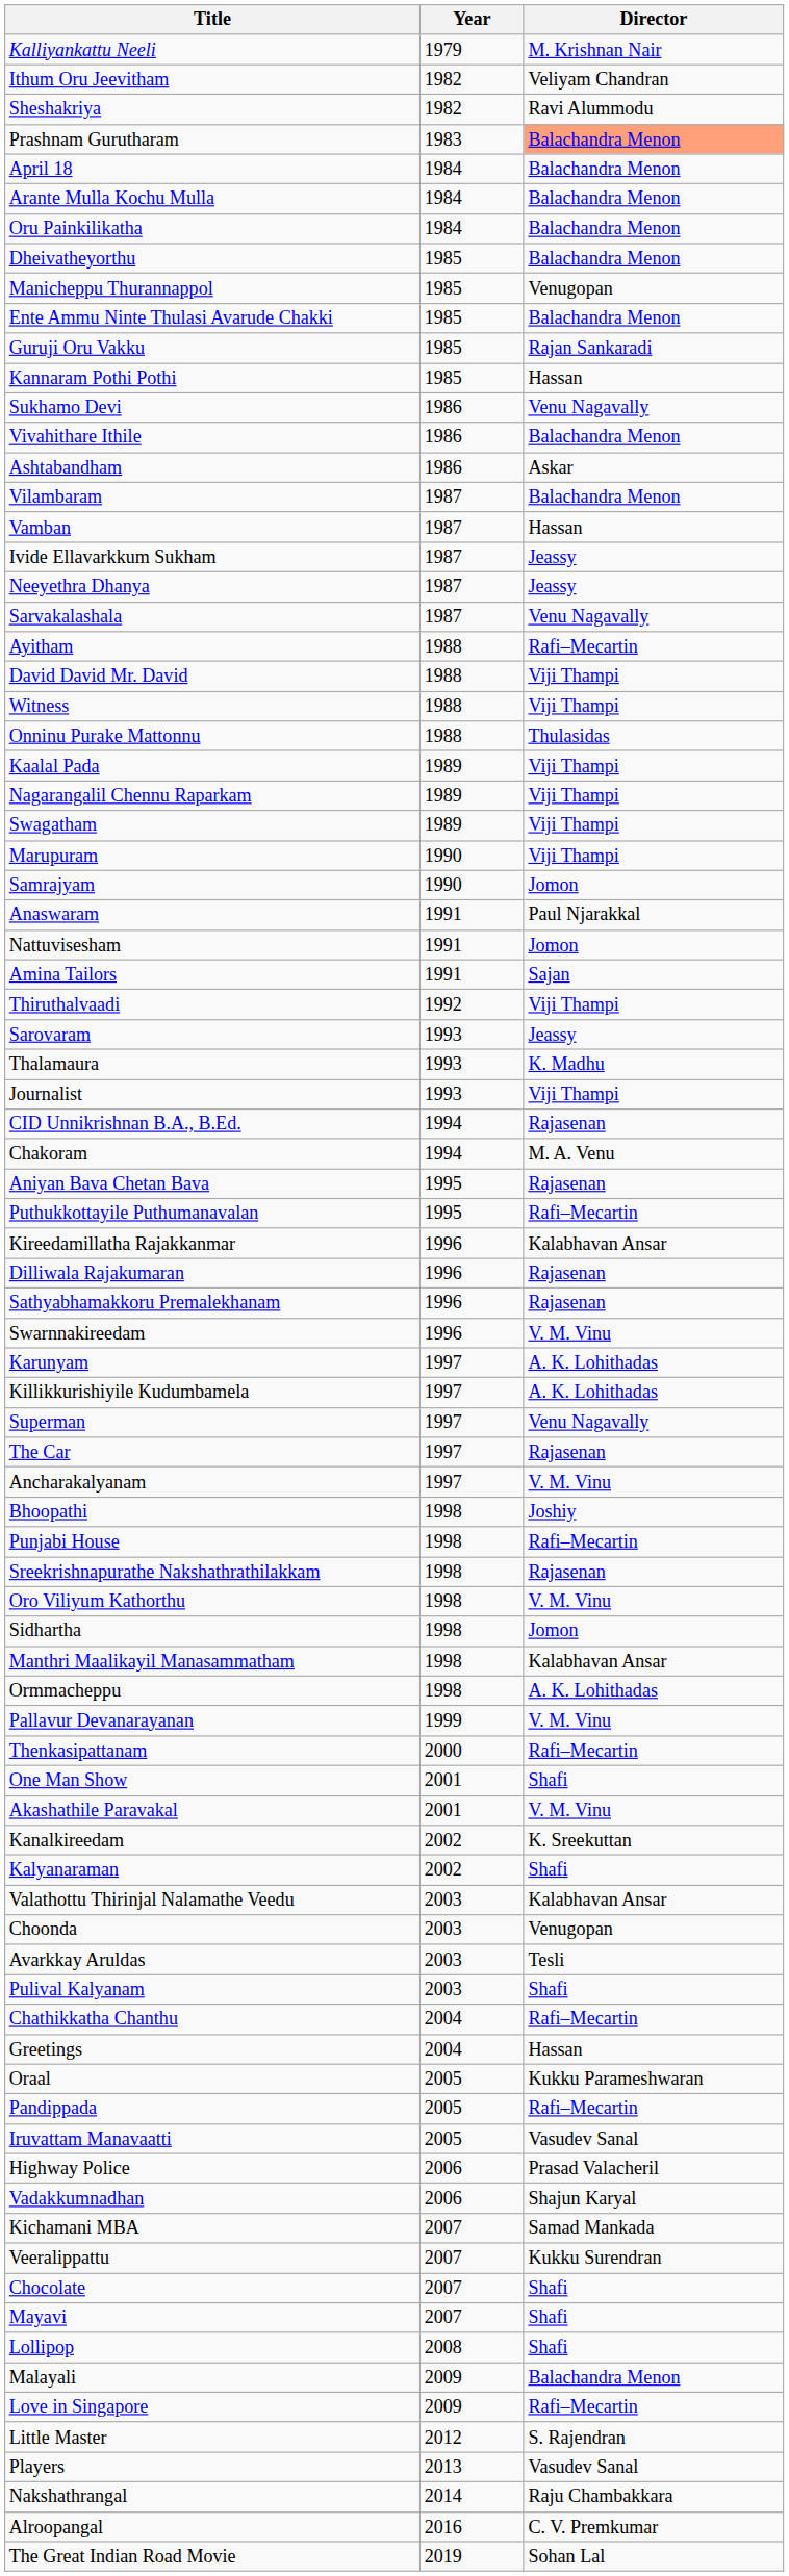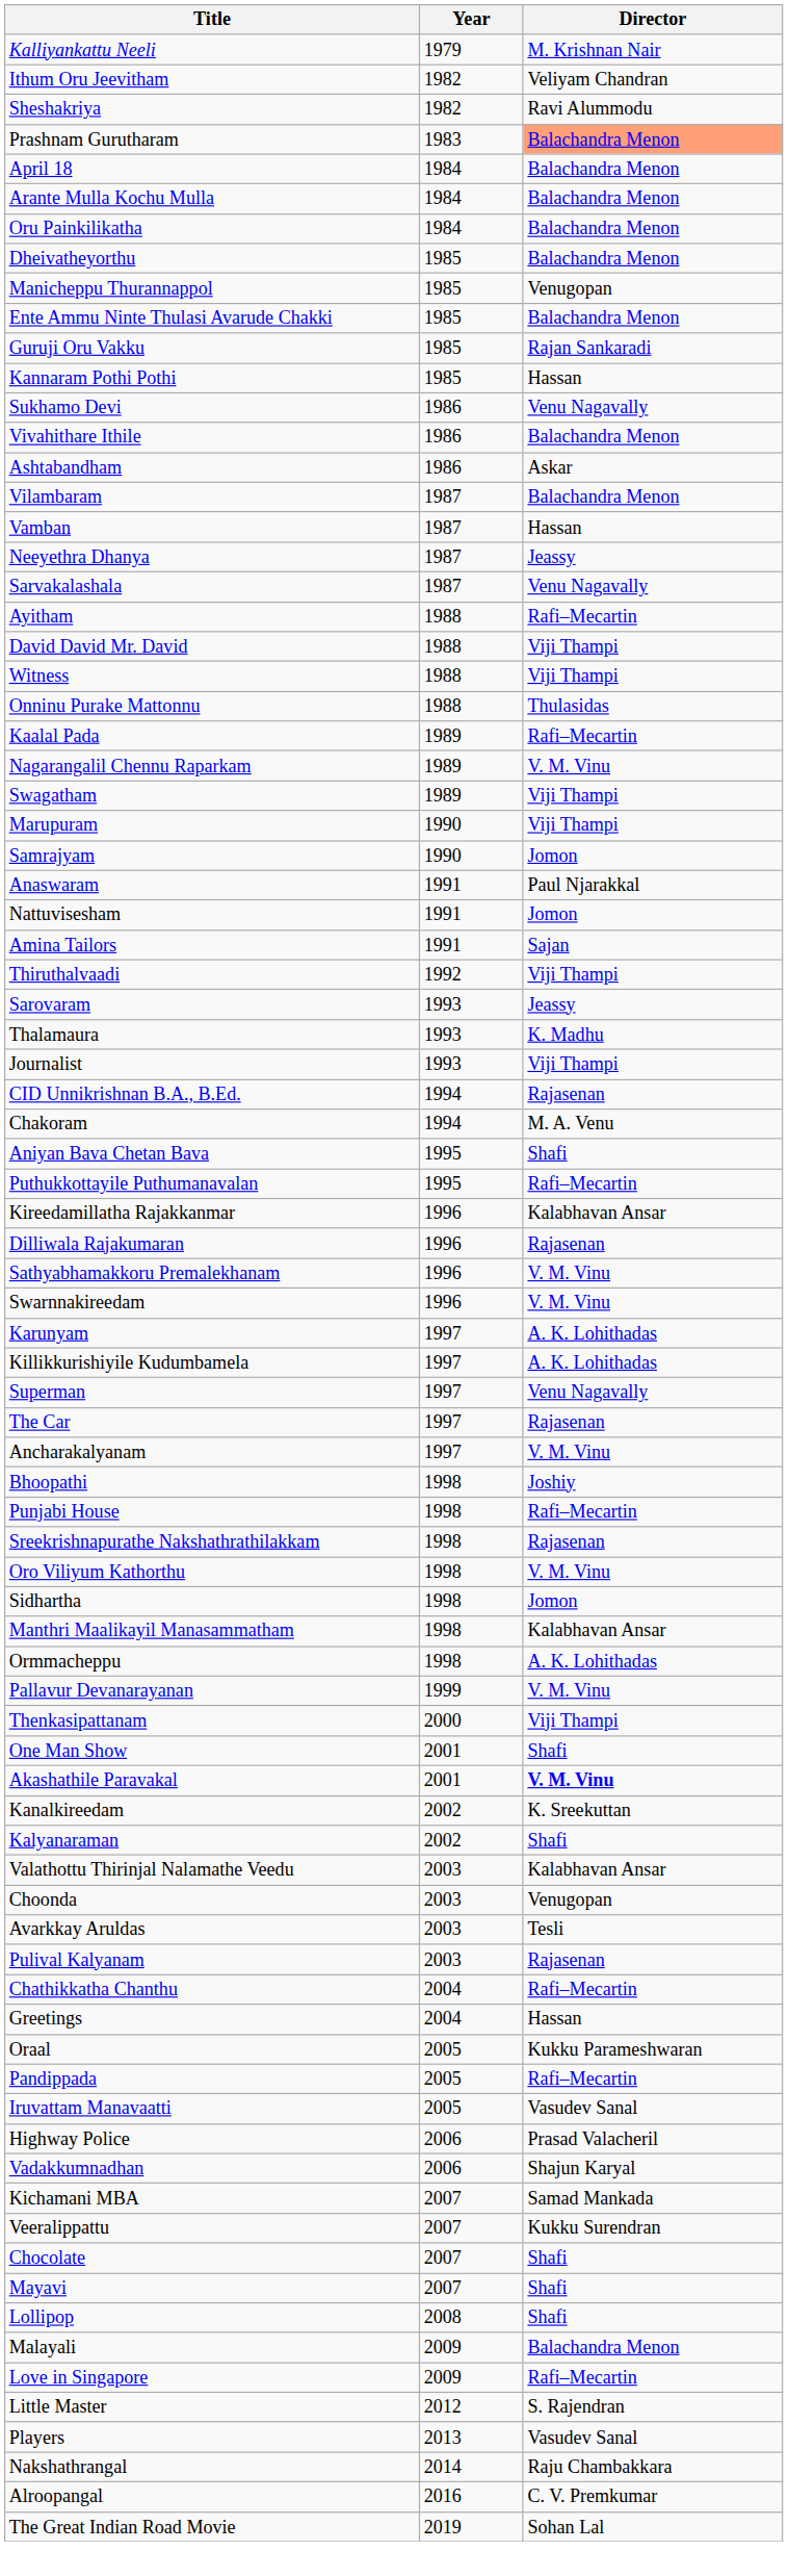- row: Ivide Ellavarkkum Sukham | 1987 | Jeassy
Kaalal Pada | Director: Viji Thampi -> Rafi–Mecartin
Nagarangalil Chennu Raparkam | Director: Viji Thampi -> V. M. Vinu
Aniyan Bava Chetan Bava | Director: Rajasenan -> Shafi
Sathyabhamakkoru Premalekhanam | Director: Rajasenan -> V. M. Vinu
Thenkasipattanam | Director: Rafi–Mecartin -> Viji Thampi
Akashathile Paravakal | Director: normal -> bold
Pulival Kalyanam | Director: Shafi -> Rajasenan
